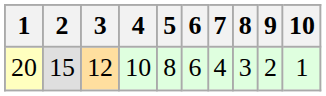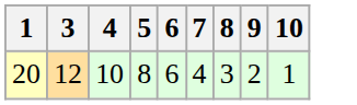- column: 2 | 15
